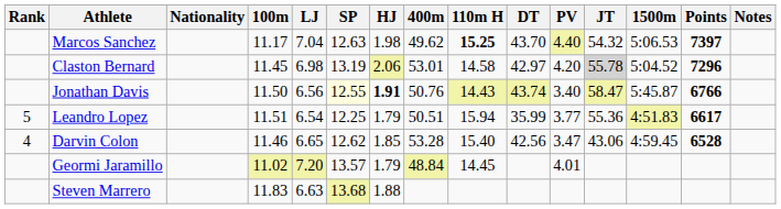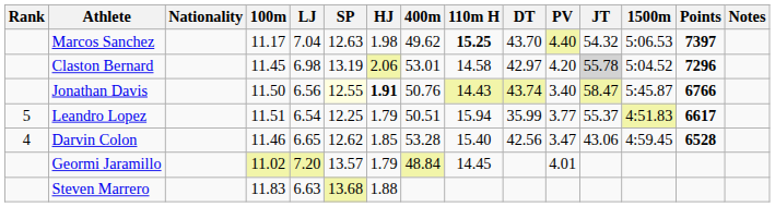Leandro Lopez | JT: 55.36 -> 55.37
